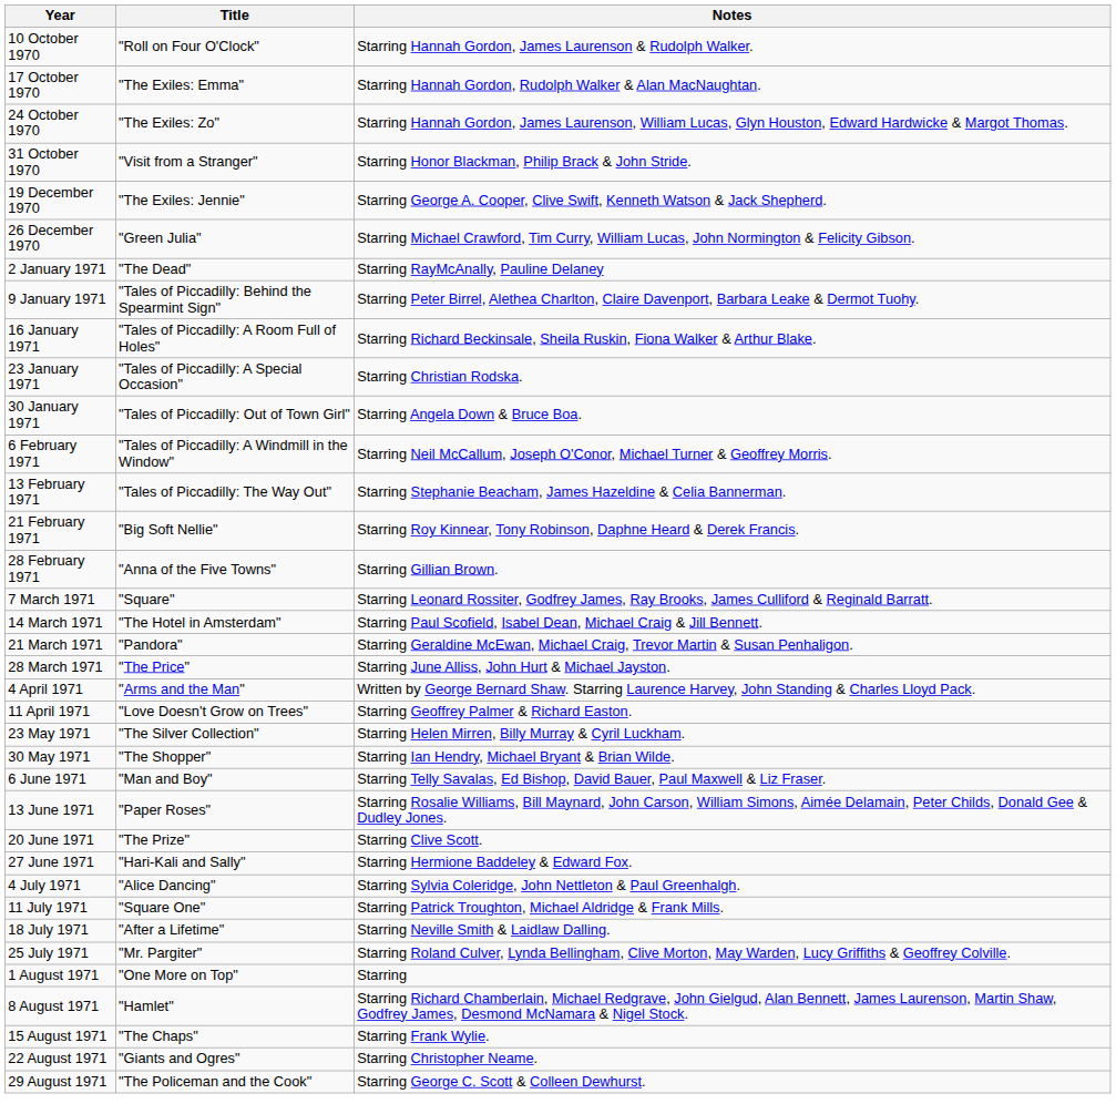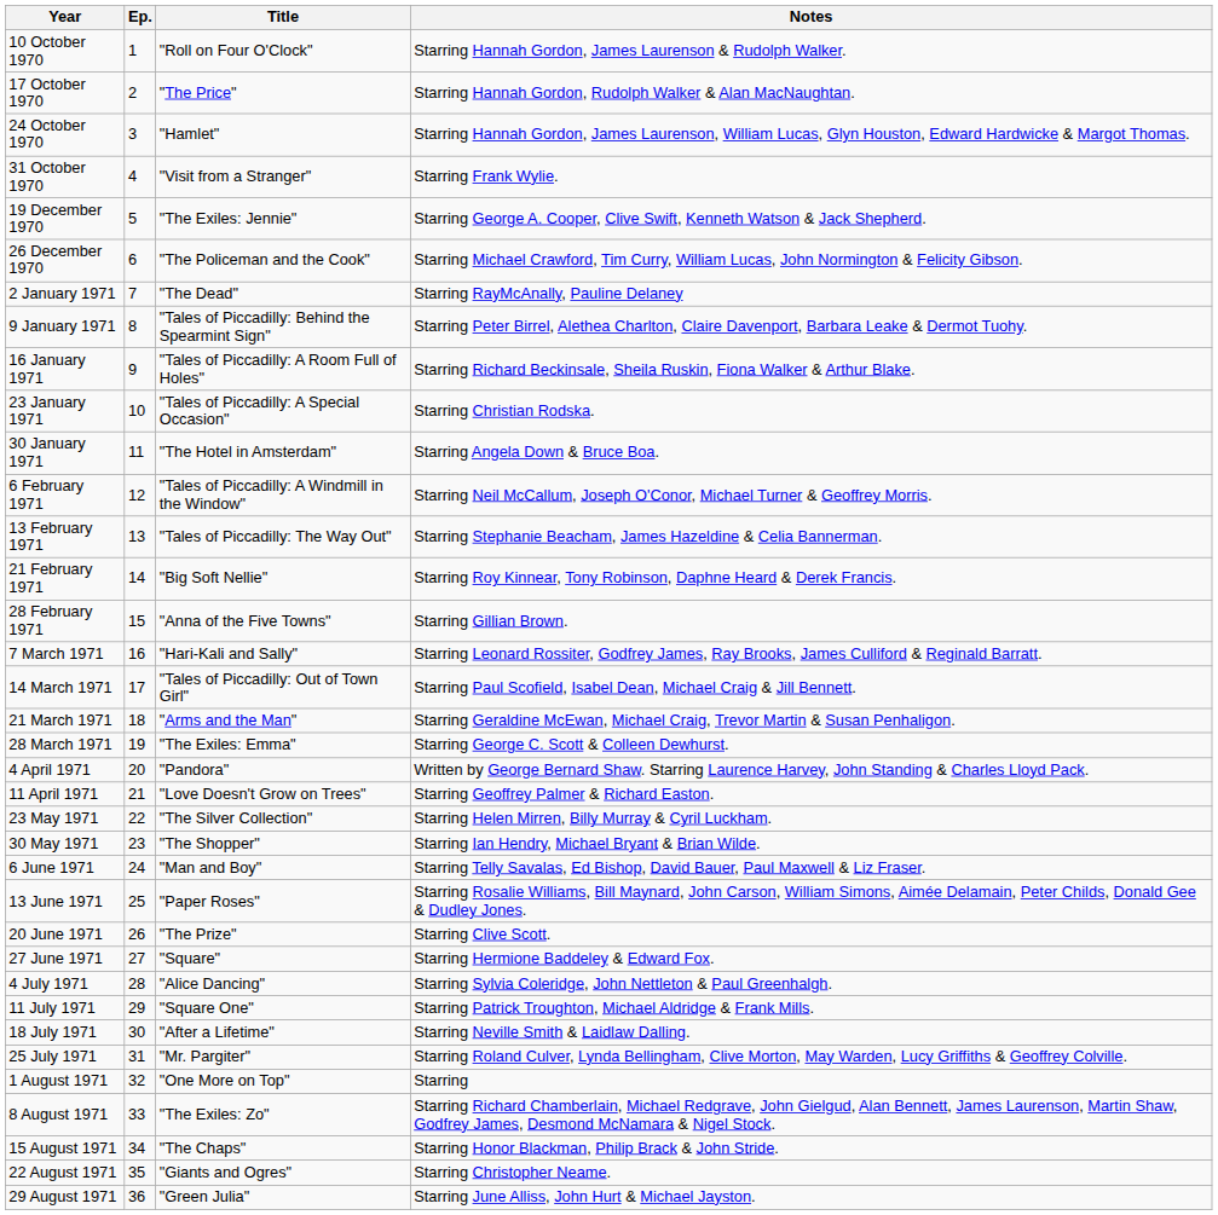+ column: Ep. | 1 | 2 | 3 | 4 | 5 | 6 | 7 | 8 | 9 | 10 | 11 | 12 | 13 | 14 | 15 | 16 | 17 | 18 | 19 | 20 | 21 | 22 | 23 | 24 | 25 | 26 | 27 | 28 | 29 | 30 | 31 | 32 | 33 | 34 | 35 | 36
17 October 1970 | Title: "The Exiles: Emma" -> "The Price"
24 October 1970 | Title: "The Exiles: Zo" -> "Hamlet"
31 October 1970 | Notes: Starring Honor Blackman, Philip Brack & John Stride. -> Starring Frank Wylie.
26 December 1970 | Title: "Green Julia" -> "The Policeman and the Cook"
30 January 1971 | Title: "Tales of Piccadilly: Out of Town Girl" -> "The Hotel in Amsterdam"
7 March 1971 | Title: "Square" -> "Hari-Kali and Sally"
14 March 1971 | Title: "The Hotel in Amsterdam" -> "Tales of Piccadilly: Out of Town Girl"
21 March 1971 | Title: "Pandora" -> "Arms and the Man"
28 March 1971 | Title: "The Price" -> "The Exiles: Emma"
28 March 1971 | Notes: Starring June Alliss, John Hurt & Michael Jayston. -> Starring George C. Scott & Colleen Dewhurst.
4 April 1971 | Title: "Arms and the Man" -> "Pandora"
27 June 1971 | Title: "Hari-Kali and Sally" -> "Square"
8 August 1971 | Title: "Hamlet" -> "The Exiles: Zo"
15 August 1971 | Notes: Starring Frank Wylie. -> Starring Honor Blackman, Philip Brack & John Stride.
29 August 1971 | Title: "The Policeman and the Cook" -> "Green Julia"
29 August 1971 | Notes: Starring George C. Scott & Colleen Dewhurst. -> Starring June Alliss, John Hurt & Michael Jayston.
